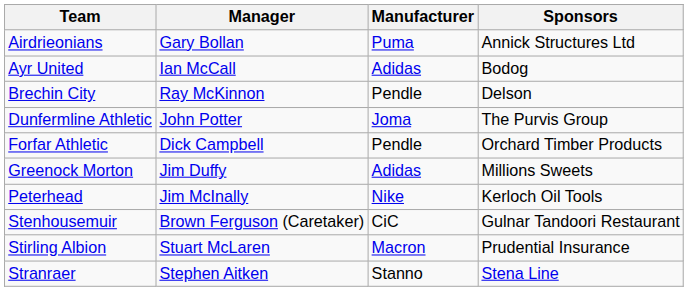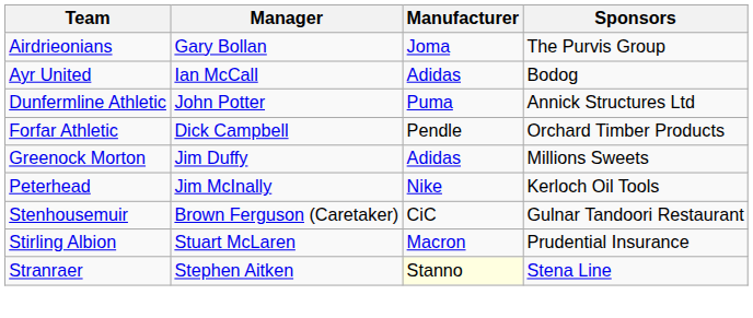Airdrieonians | Manufacturer: Puma -> Joma
Airdrieonians | Sponsors: Annick Structures Ltd -> The Purvis Group
- row: Brechin City | Ray McKinnon | Pendle | Delson
Dunfermline Athletic | Manufacturer: Joma -> Puma
Dunfermline Athletic | Sponsors: The Purvis Group -> Annick Structures Ltd
Stranraer | Manufacturer: no background -> lightyellow background
